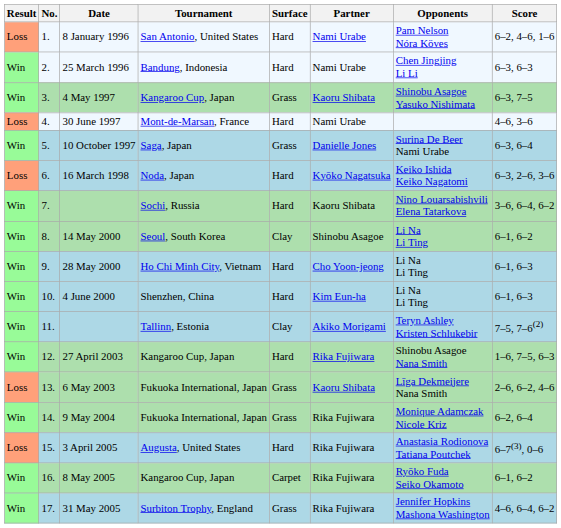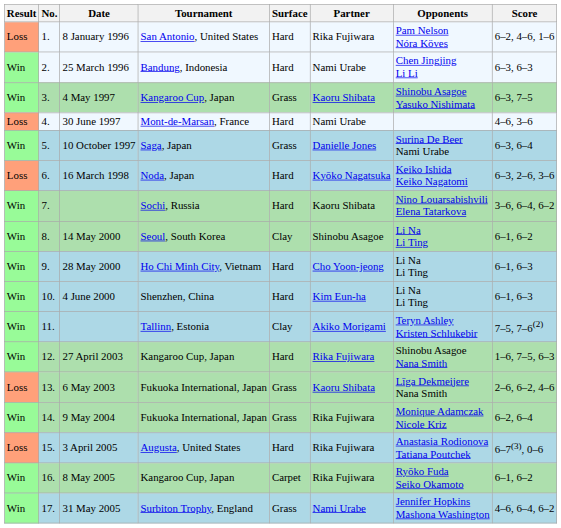8 January 1996 | Partner: Nami Urabe -> Rika Fujiwara
31 May 2005 | Partner: Rika Fujiwara -> Nami Urabe
